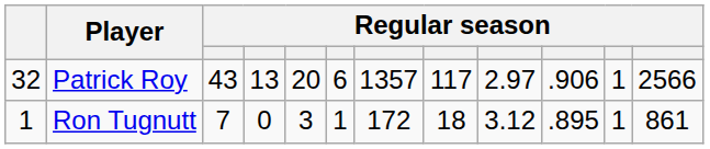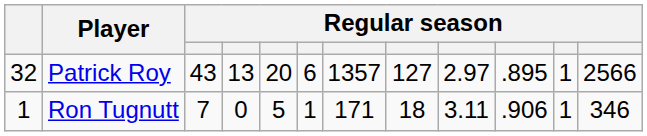Patrick Roy | column 8: 117 -> 127
Patrick Roy | column 10: .906 -> .895
Ron Tugnutt | column 5: 3 -> 5
Ron Tugnutt | column 7: 172 -> 171
Ron Tugnutt | column 9: 3.12 -> 3.11
Ron Tugnutt | column 10: .895 -> .906
Ron Tugnutt | column 12: 861 -> 346
